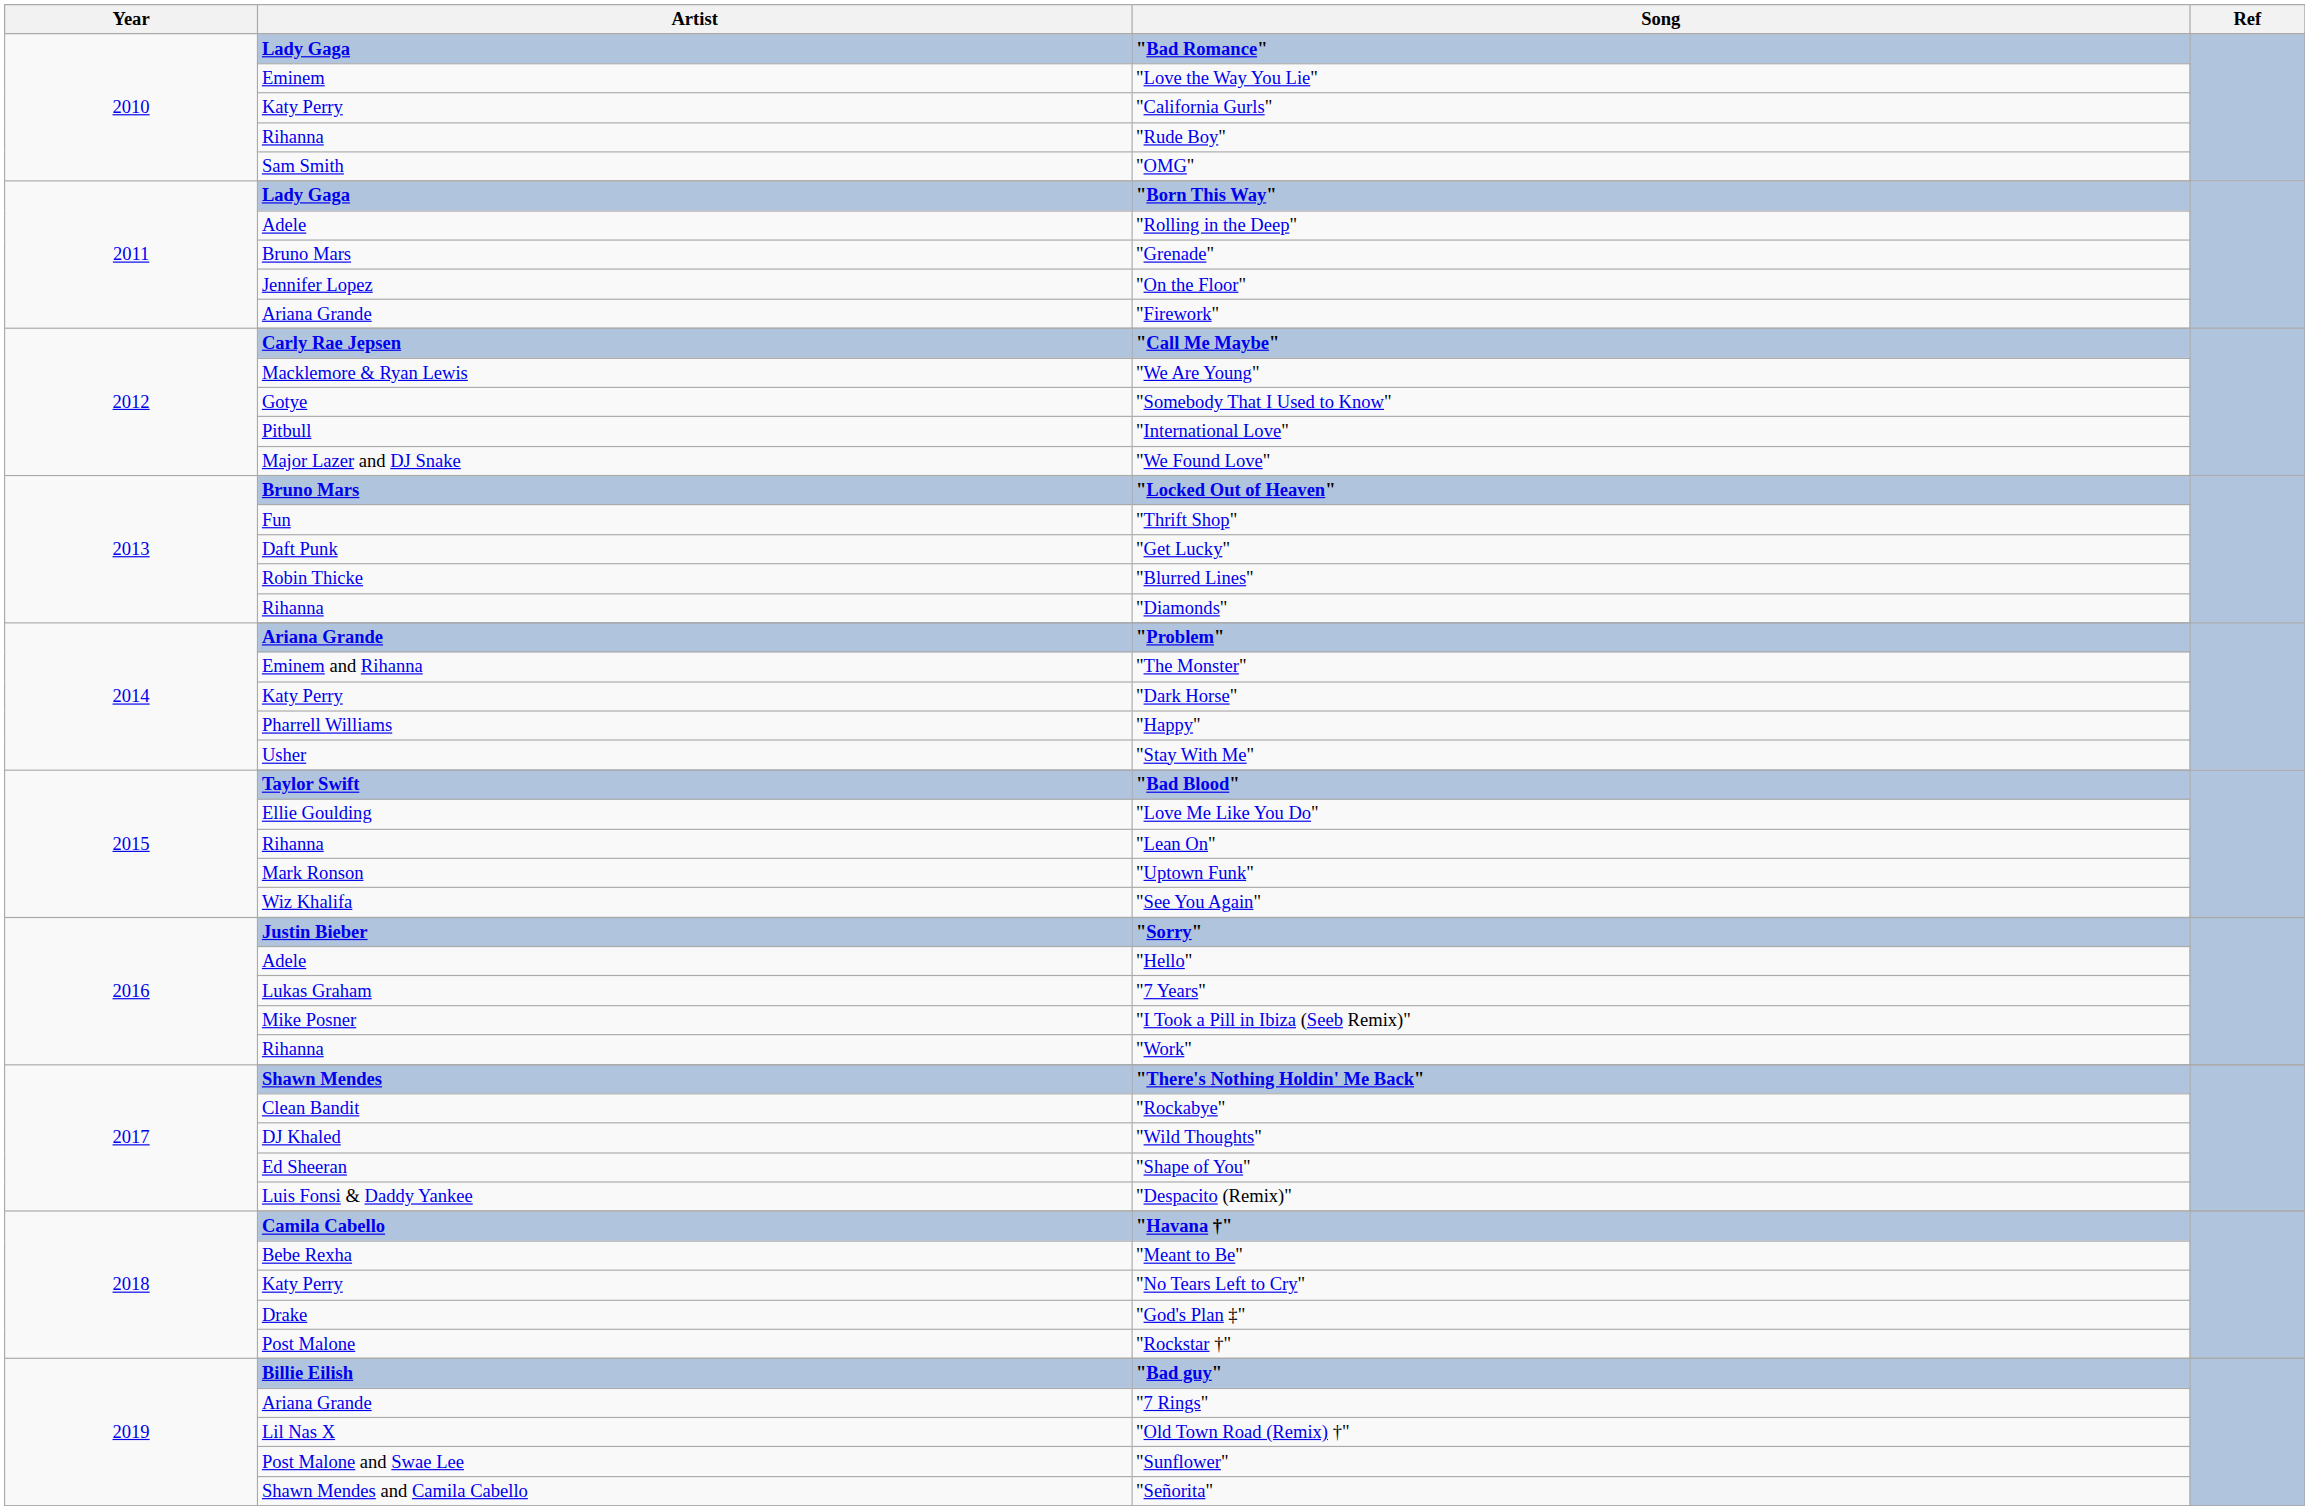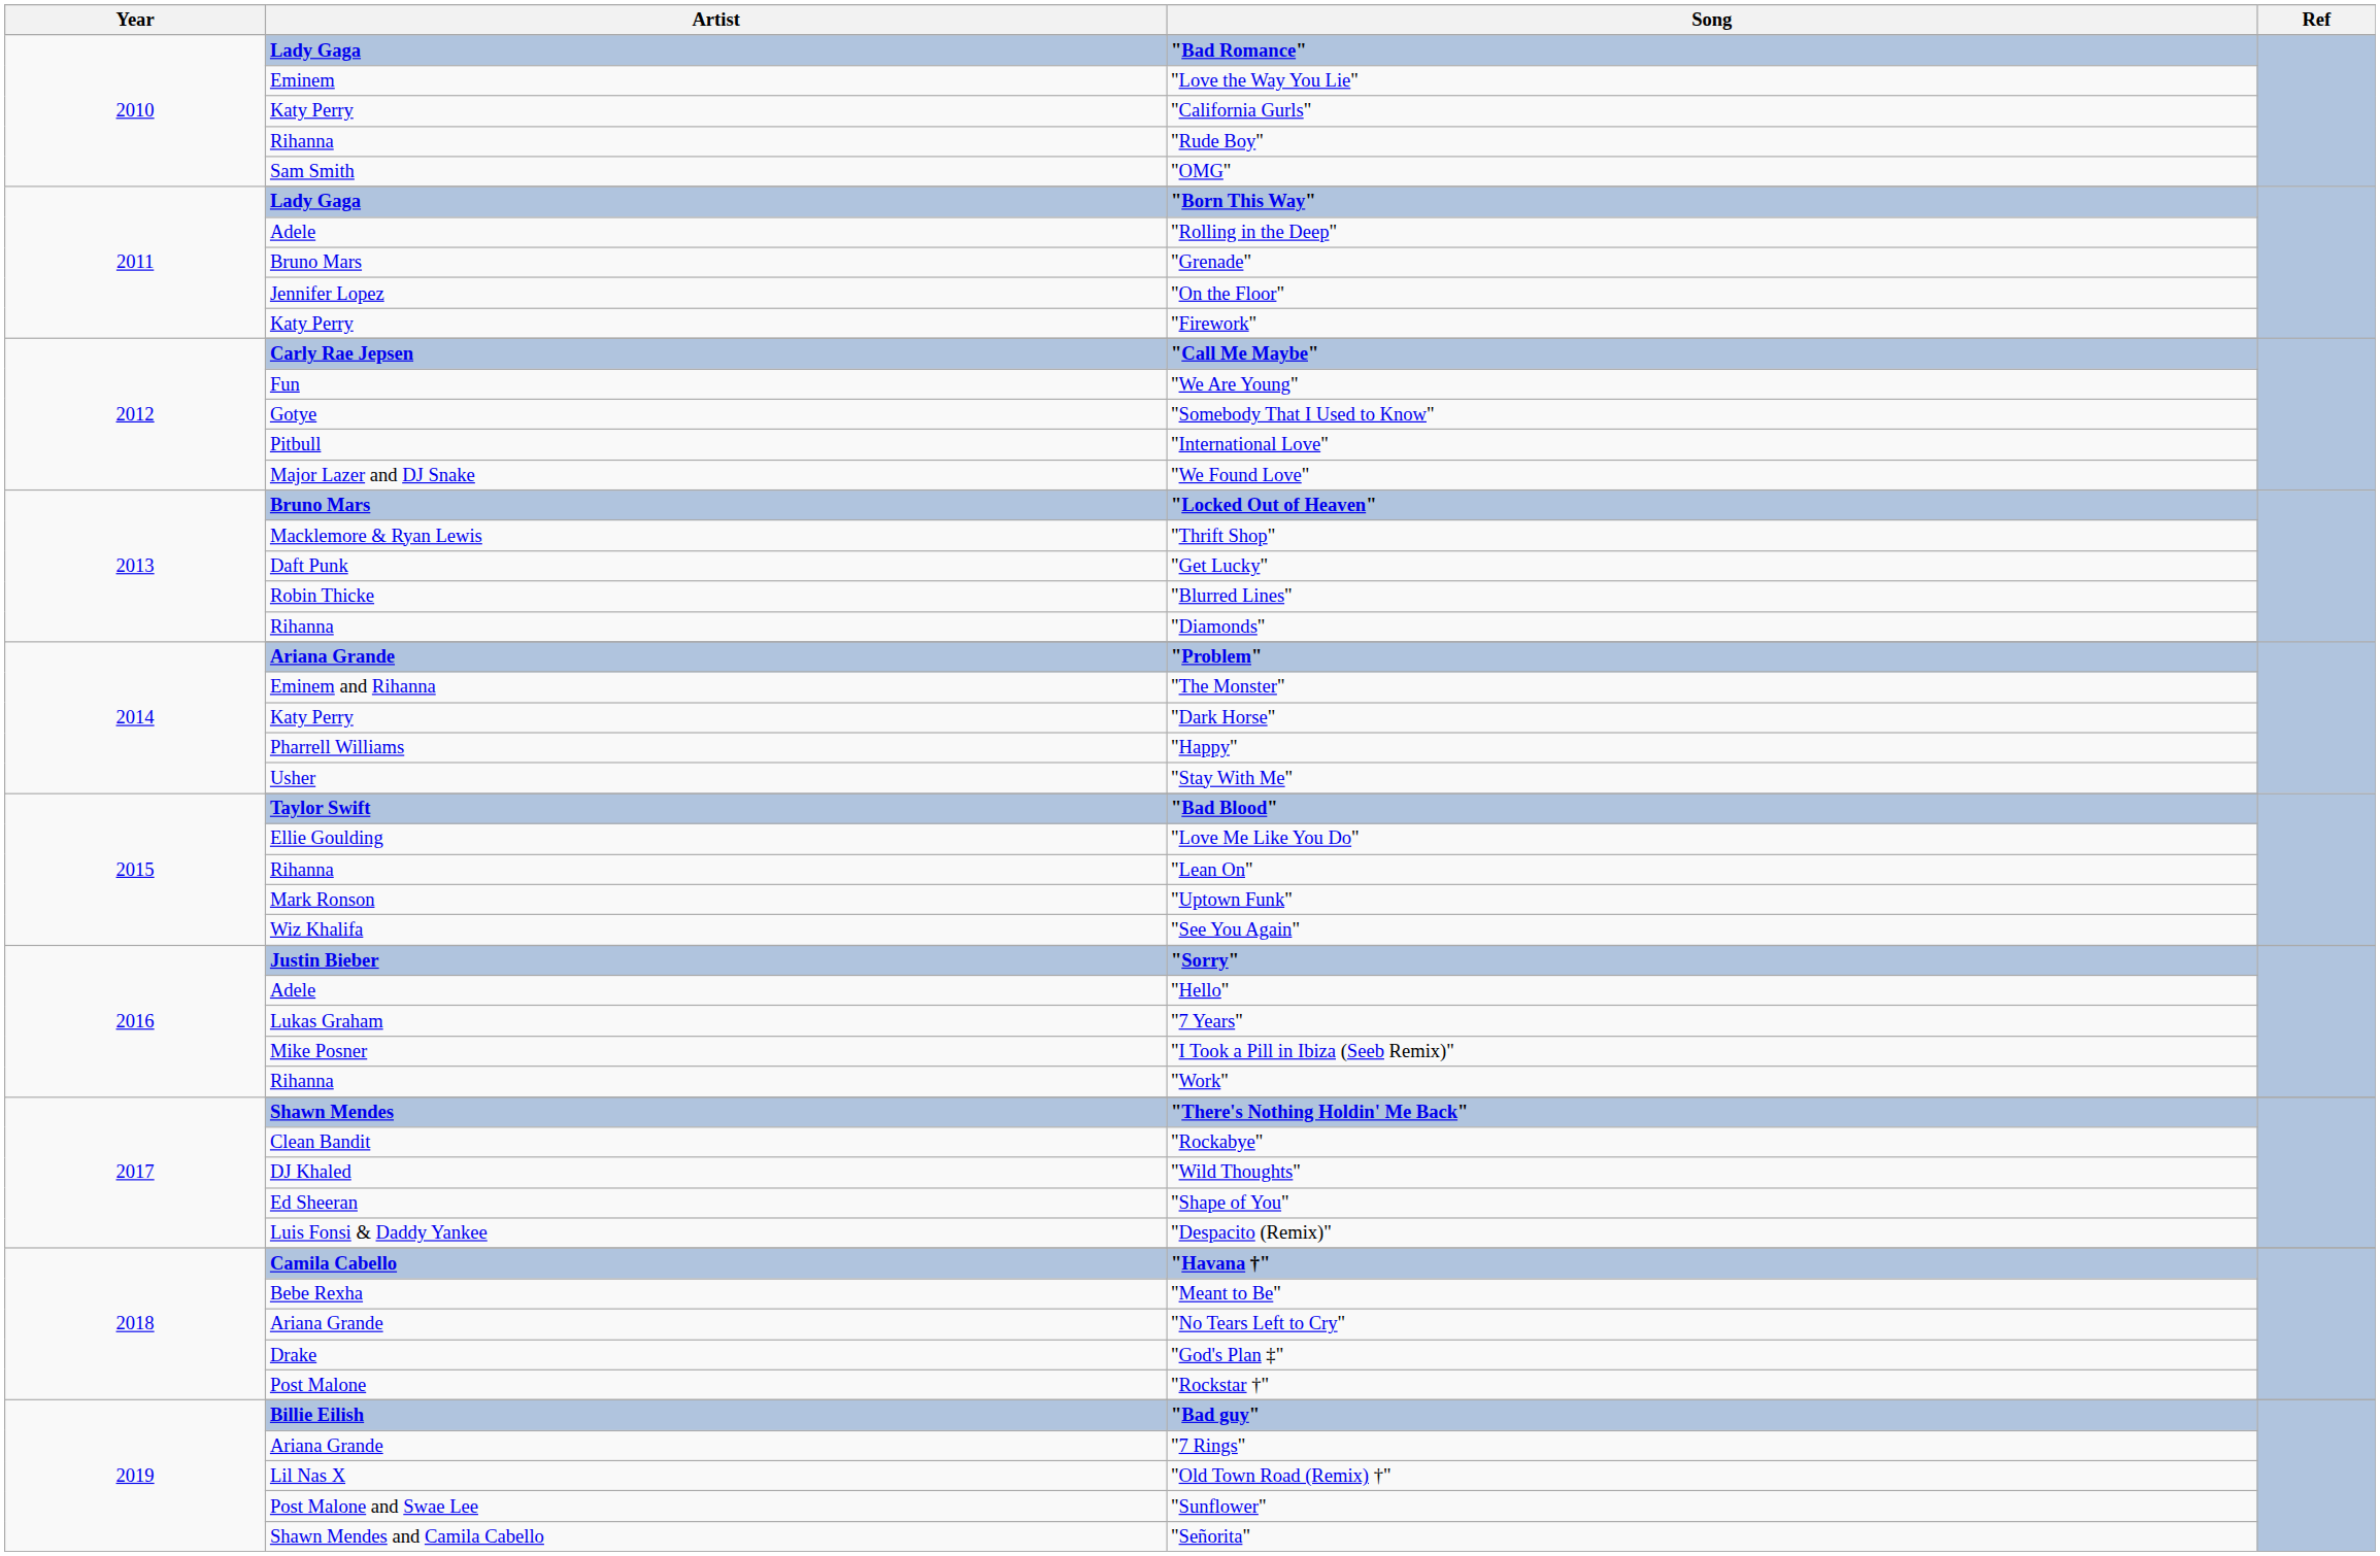"Firework" | Artist: Ariana Grande -> Katy Perry
"We Are Young" | Artist: Macklemore & Ryan Lewis -> Fun
"Thrift Shop" | Artist: Fun -> Macklemore & Ryan Lewis
"No Tears Left to Cry" | Artist: Katy Perry -> Ariana Grande
